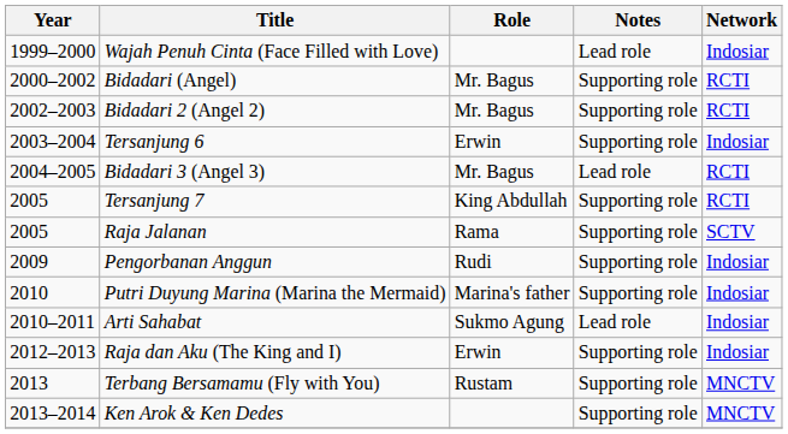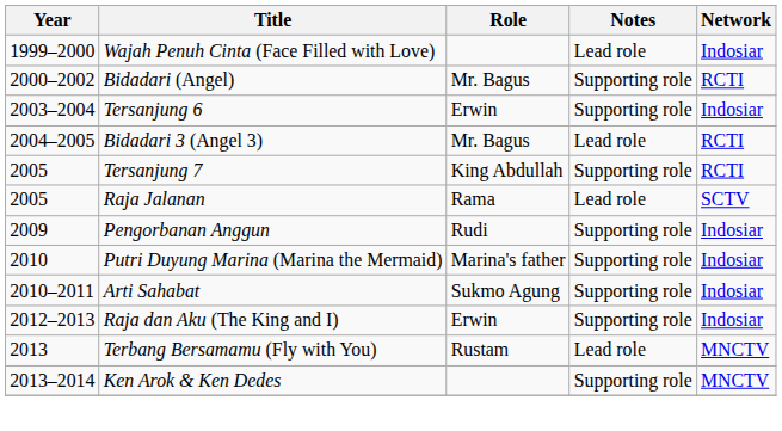- row: 2002–2003 | Bidadari 2 (Angel 2) | Mr. Bagus | Supporting role | RCTI
Raja Jalanan | Notes: Supporting role -> Lead role
Arti Sahabat | Notes: Lead role -> Supporting role
Terbang Bersamamu (Fly with You) | Notes: Supporting role -> Lead role
